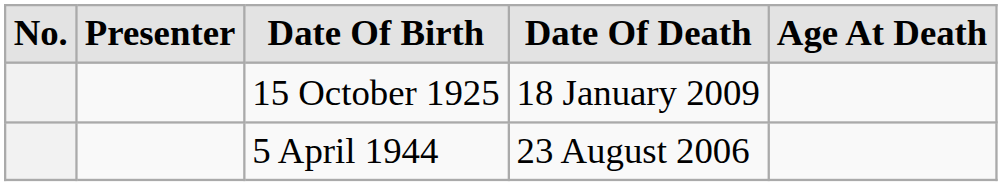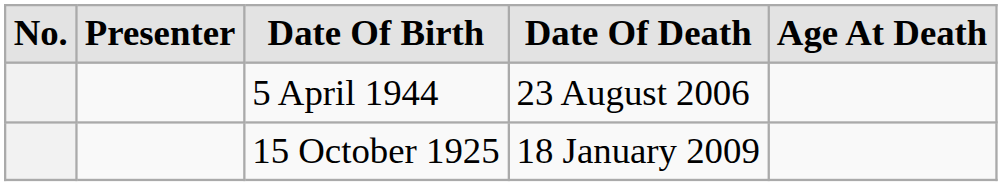rows swapped: 15 October 1925 <-> 5 April 1944
